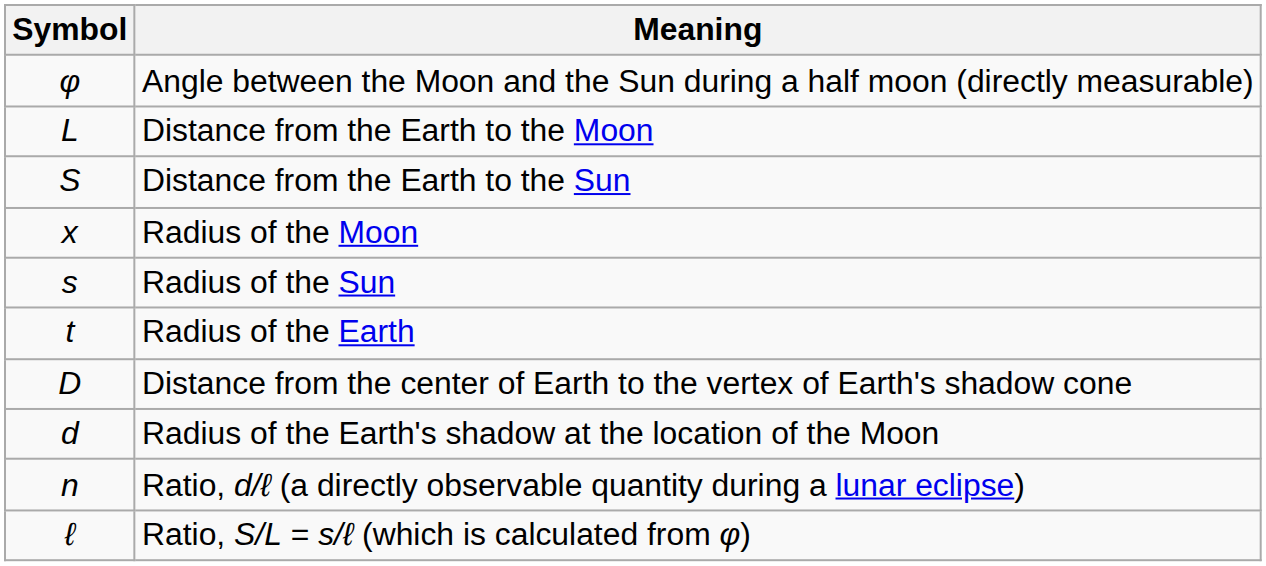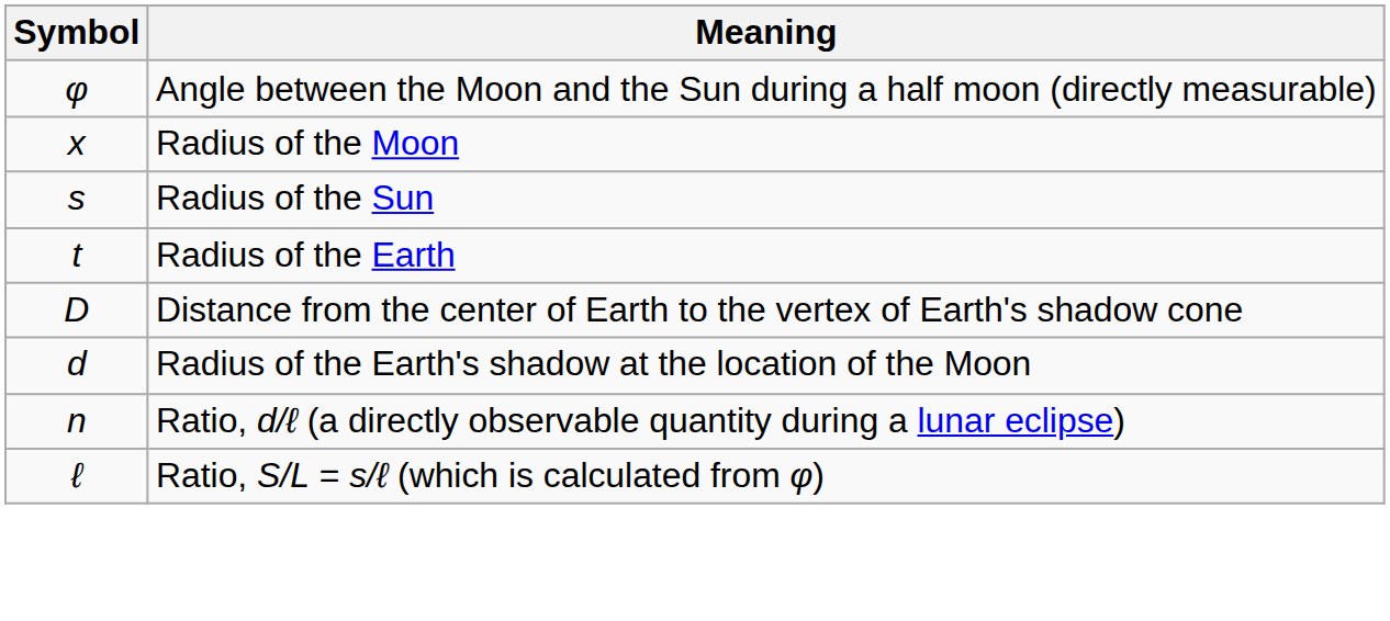- row: L | Distance from the Earth to the Moon
- row: S | Distance from the Earth to the Sun
